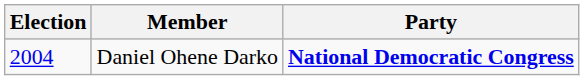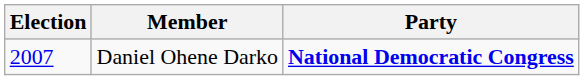Daniel Ohene Darko | Election: 2004 -> 2007
